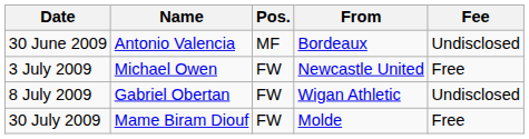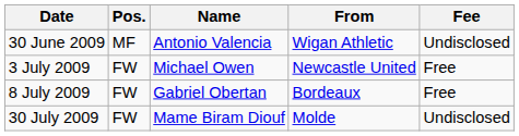columns swapped: Pos. <-> Name
30 June 2009 | From: Bordeaux -> Wigan Athletic
8 July 2009 | From: Wigan Athletic -> Bordeaux
8 July 2009 | Fee: Undisclosed -> Free
30 July 2009 | Fee: Free -> Undisclosed
